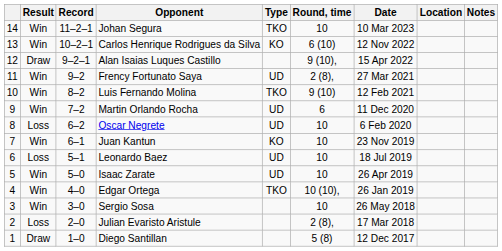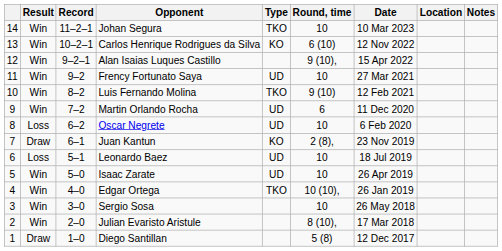Alan Isaias Luques Castillo | Result: Draw -> Win
Frency Fortunato Saya | Round, time: 2 (8), -> 10
Juan Kantun | Result: Win -> Draw
Juan Kantun | Round, time: 10 -> 2 (8),
Julian Evaristo Aristule | Result: Loss -> Win
Julian Evaristo Aristule | Round, time: 2 (8), -> 8 (10),
